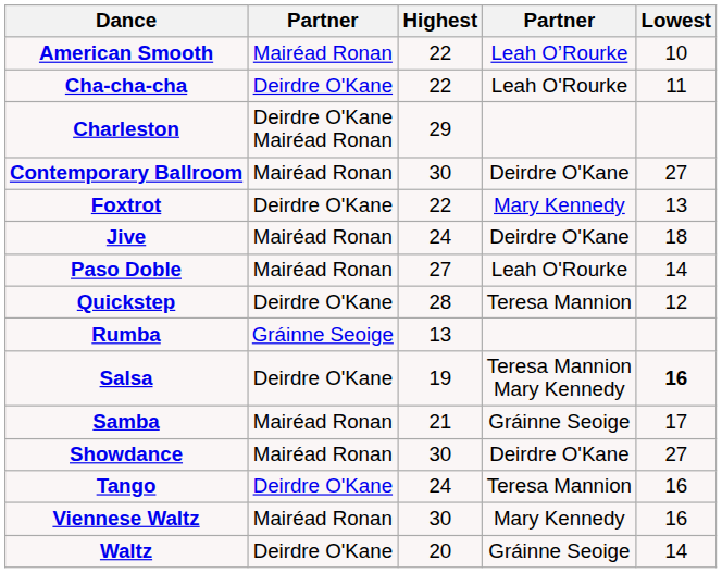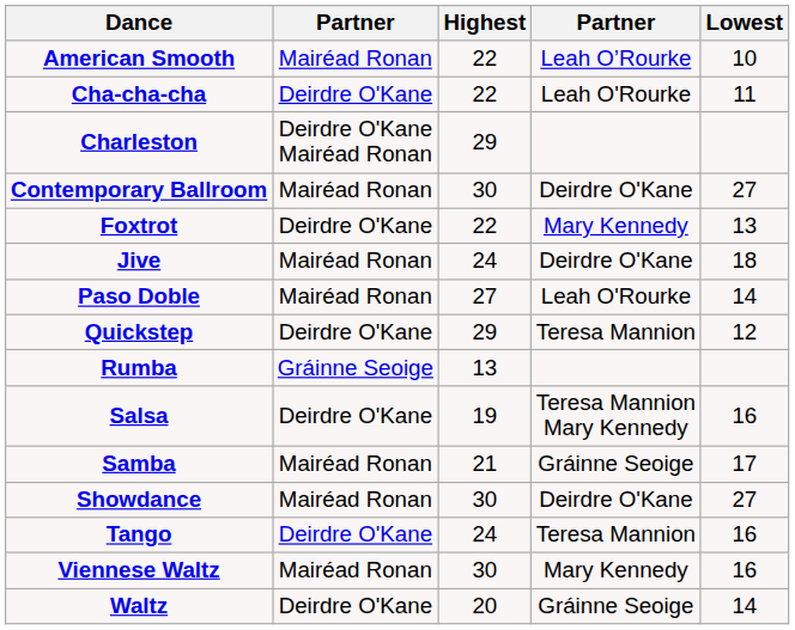Quickstep | Highest: 28 -> 29
Salsa | Lowest: bold -> normal
